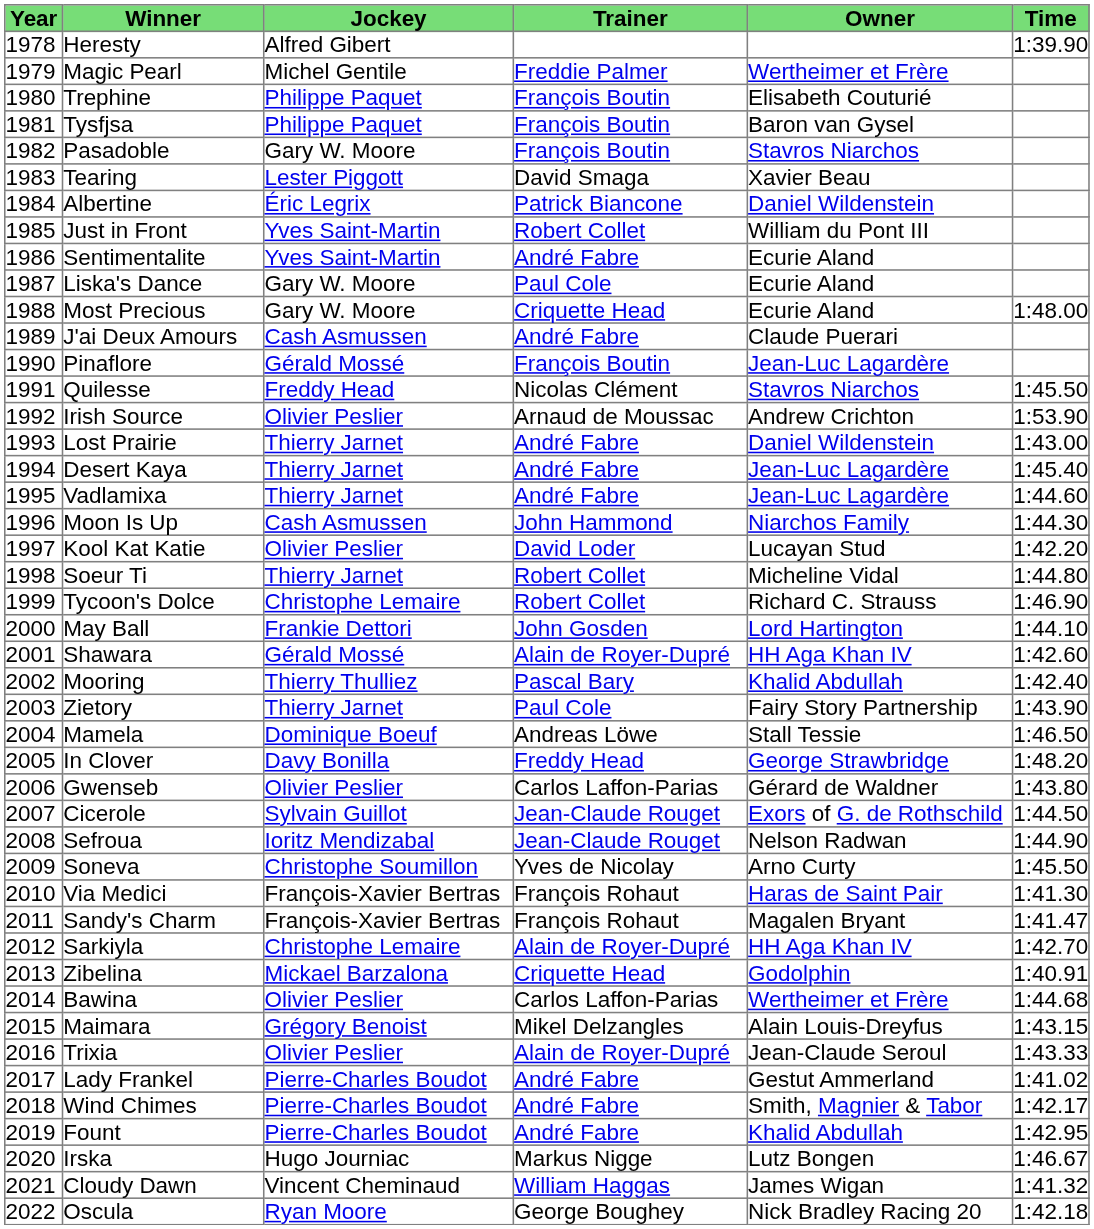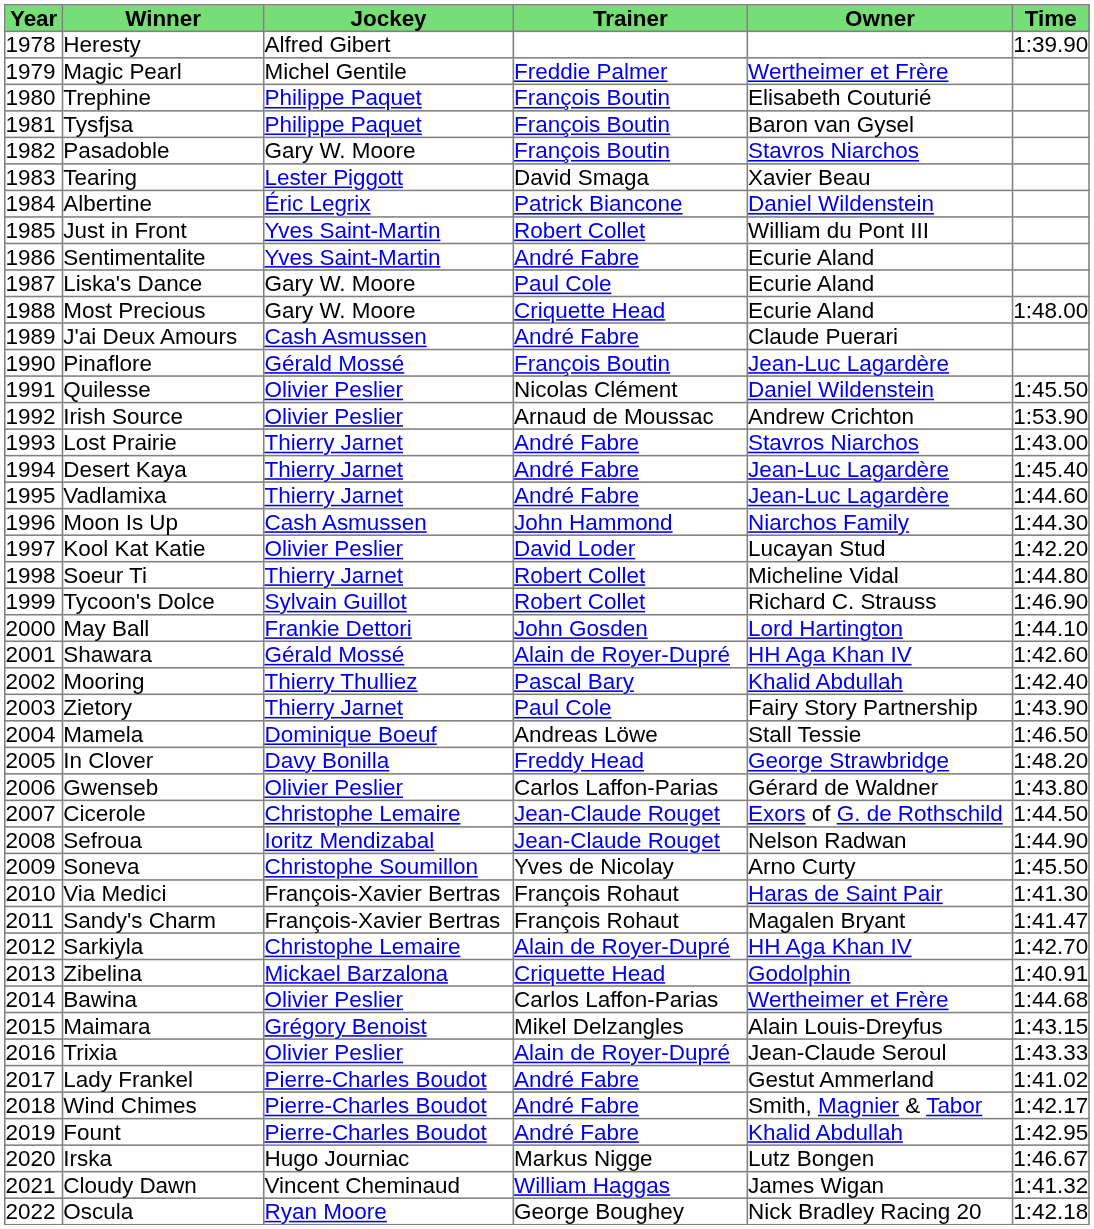Quilesse | Jockey: Freddy Head -> Olivier Peslier
Quilesse | Owner: Stavros Niarchos -> Daniel Wildenstein
Lost Prairie | Owner: Daniel Wildenstein -> Stavros Niarchos
Tycoon's Dolce | Jockey: Christophe Lemaire -> Sylvain Guillot
Cicerole | Jockey: Sylvain Guillot -> Christophe Lemaire
